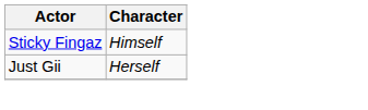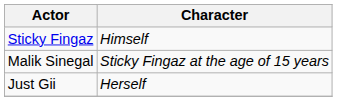+ row: Malik Sinegal | Sticky Fingaz at the age of 15 years
